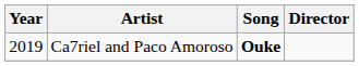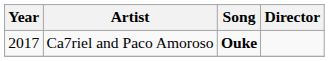Ca7riel and Paco Amoroso | Year: 2019 -> 2017
